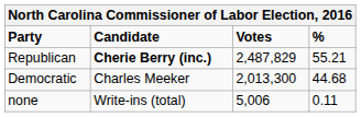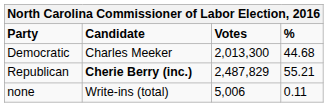rows swapped: Republican <-> Democratic
